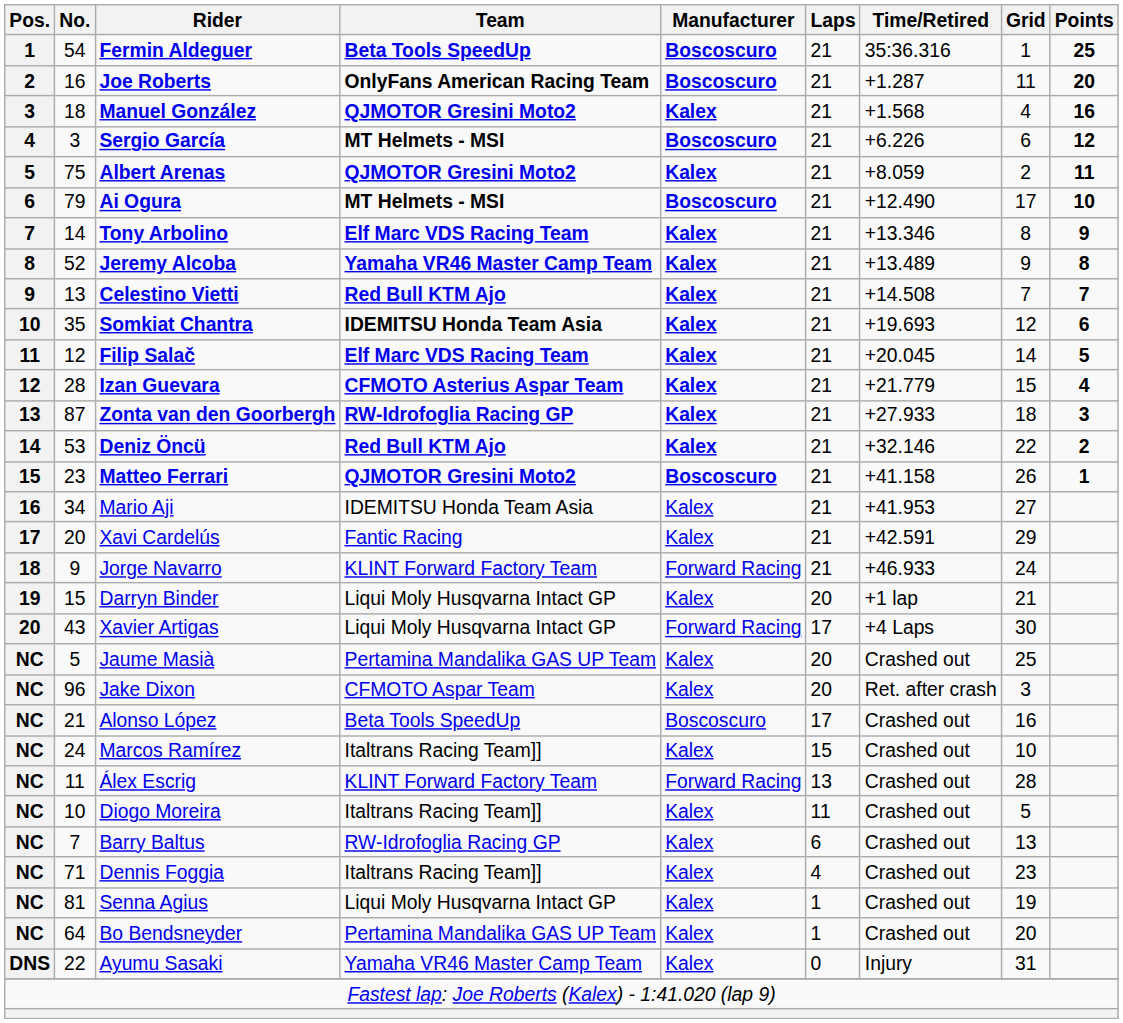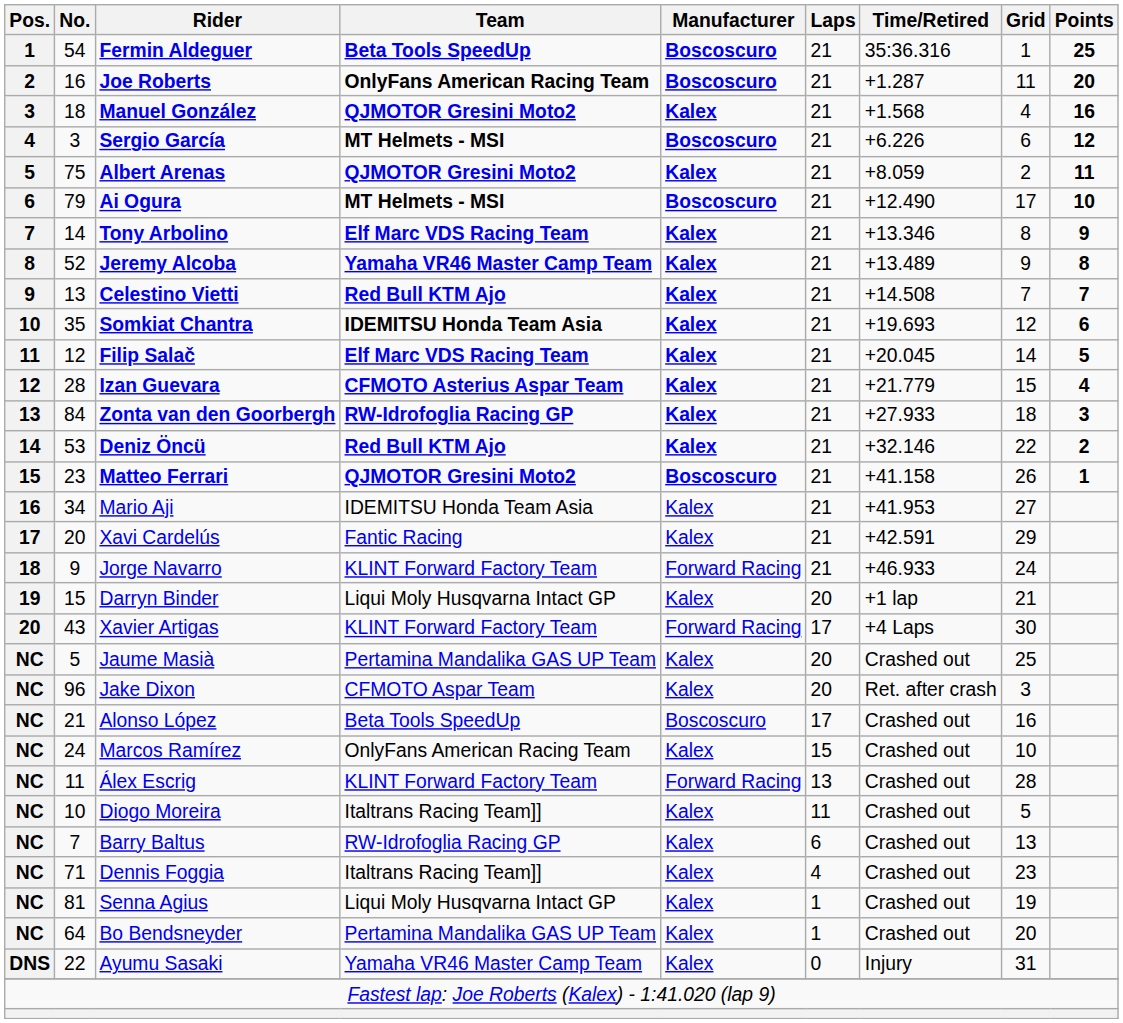Zonta van den Goorbergh | No.: 87 -> 84
Xavier Artigas | Team: Liqui Moly Husqvarna Intact GP -> KLINT Forward Factory Team
Marcos Ramírez | Team: Italtrans Racing Team]] -> OnlyFans American Racing Team
